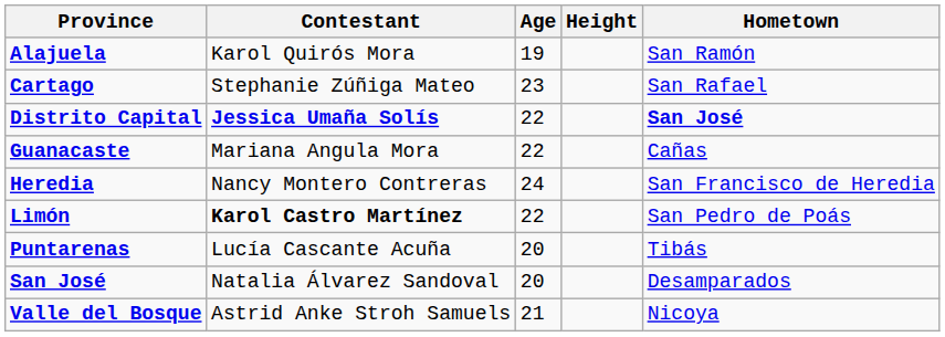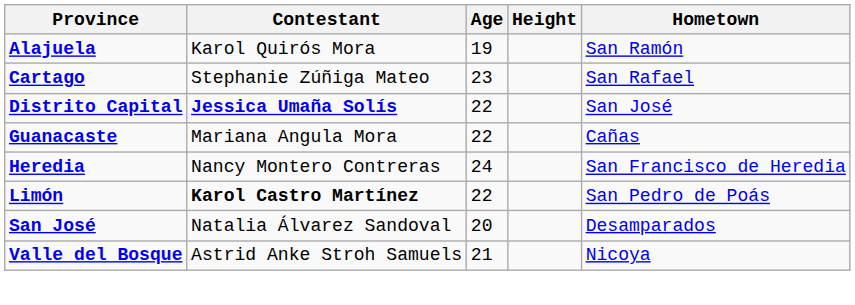Distrito Capital | Hometown: bold -> normal
- row: Puntarenas | Lucía Cascante Acuña | 20 | Tibás
